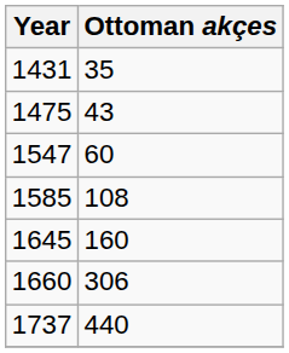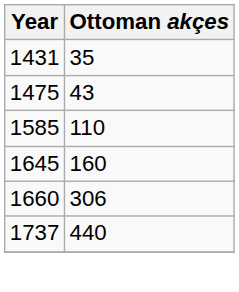- row: 1547 | 60
1585 | Ottoman akçes: 108 -> 110
